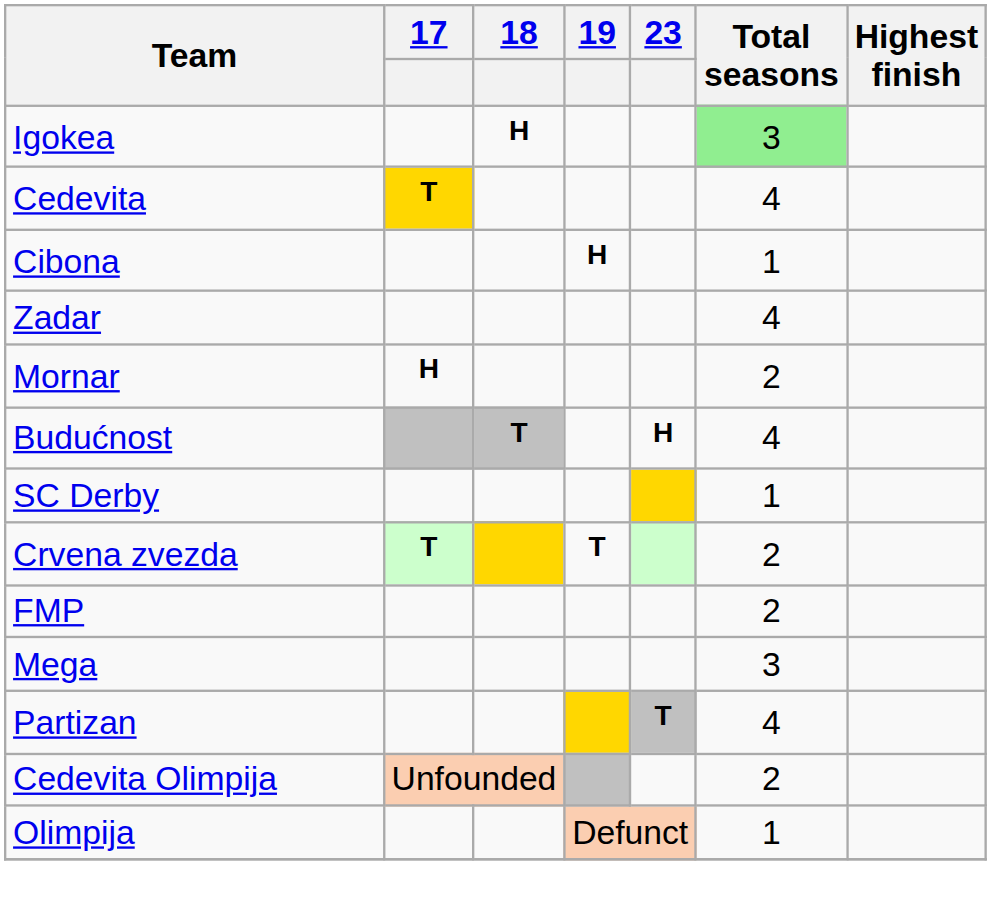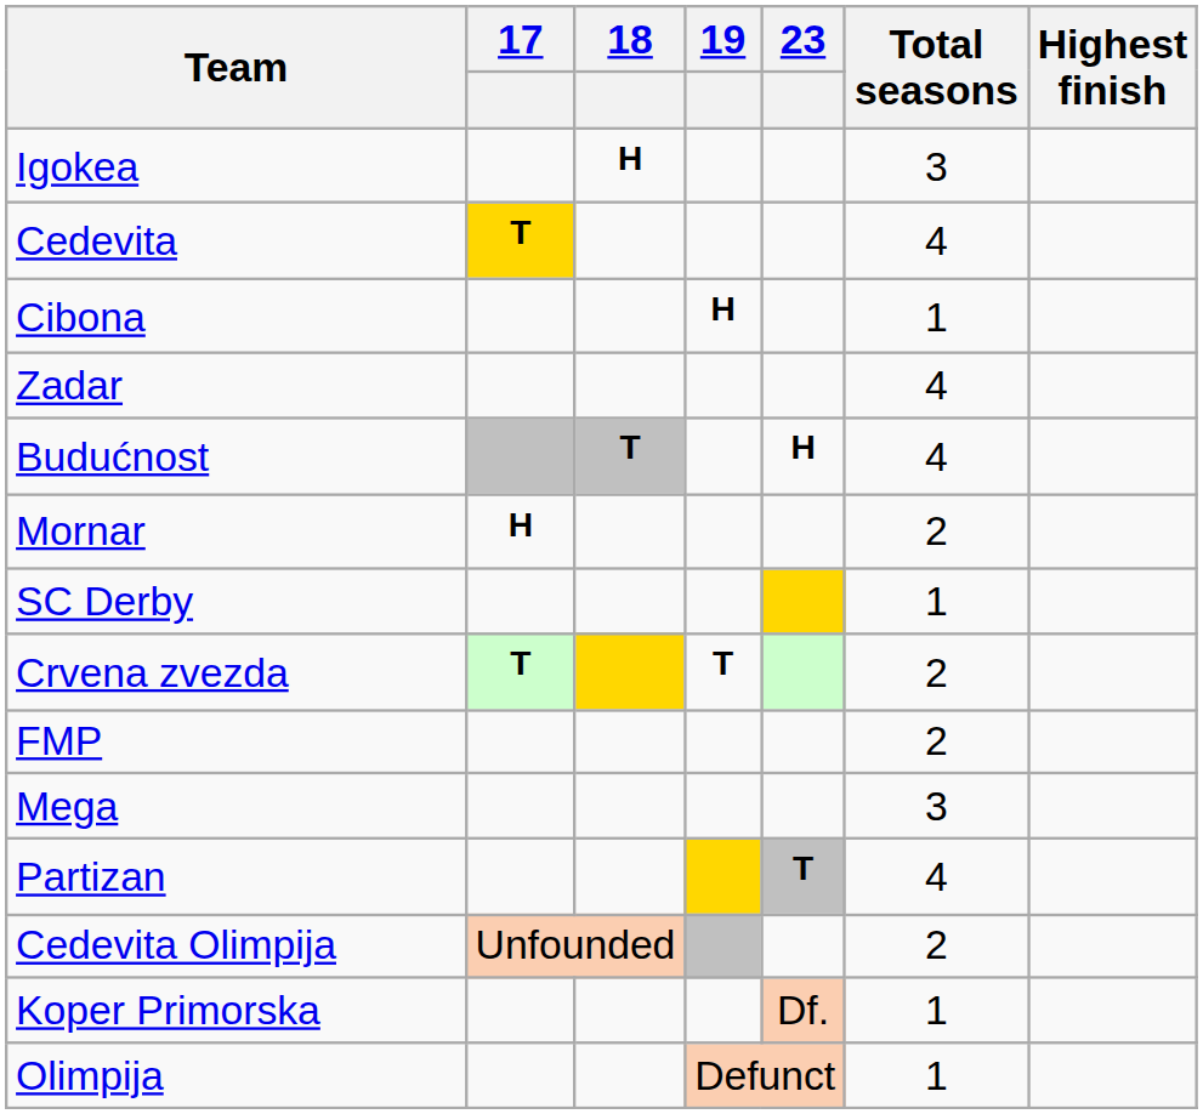Igokea | Total seasons: lightgreen background -> no background
rows swapped: Budućnost <-> Mornar
+ row: Koper Primorska | Df. | 1
